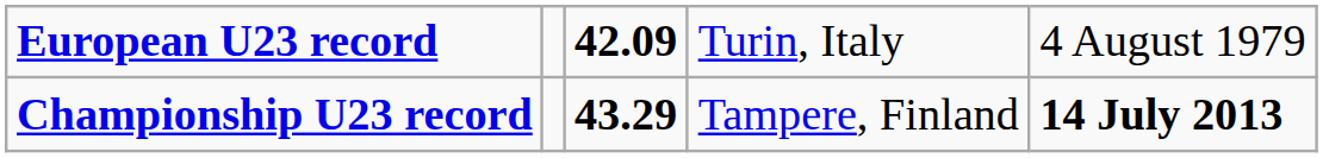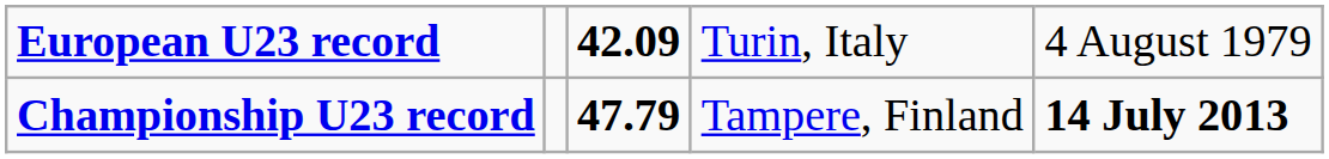Championship U23 record | column 3: 43.29 -> 47.79
